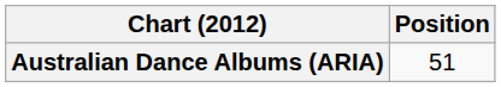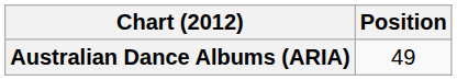Australian Dance Albums (ARIA) | Position: 51 -> 49
